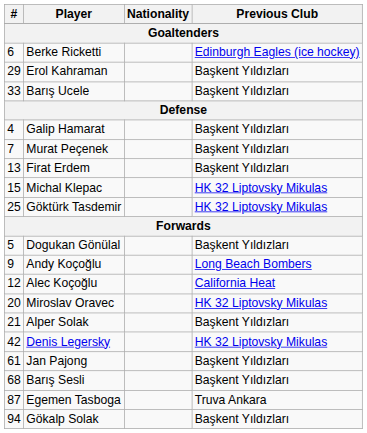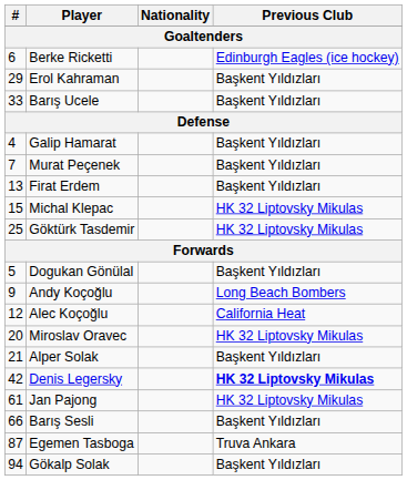Denis Legersky | Previous Club: normal -> bold
Jan Pajong | Previous Club: Başkent Yıldızları -> HK 32 Liptovsky Mikulas
Barış Sesli | #: 68 -> 66
